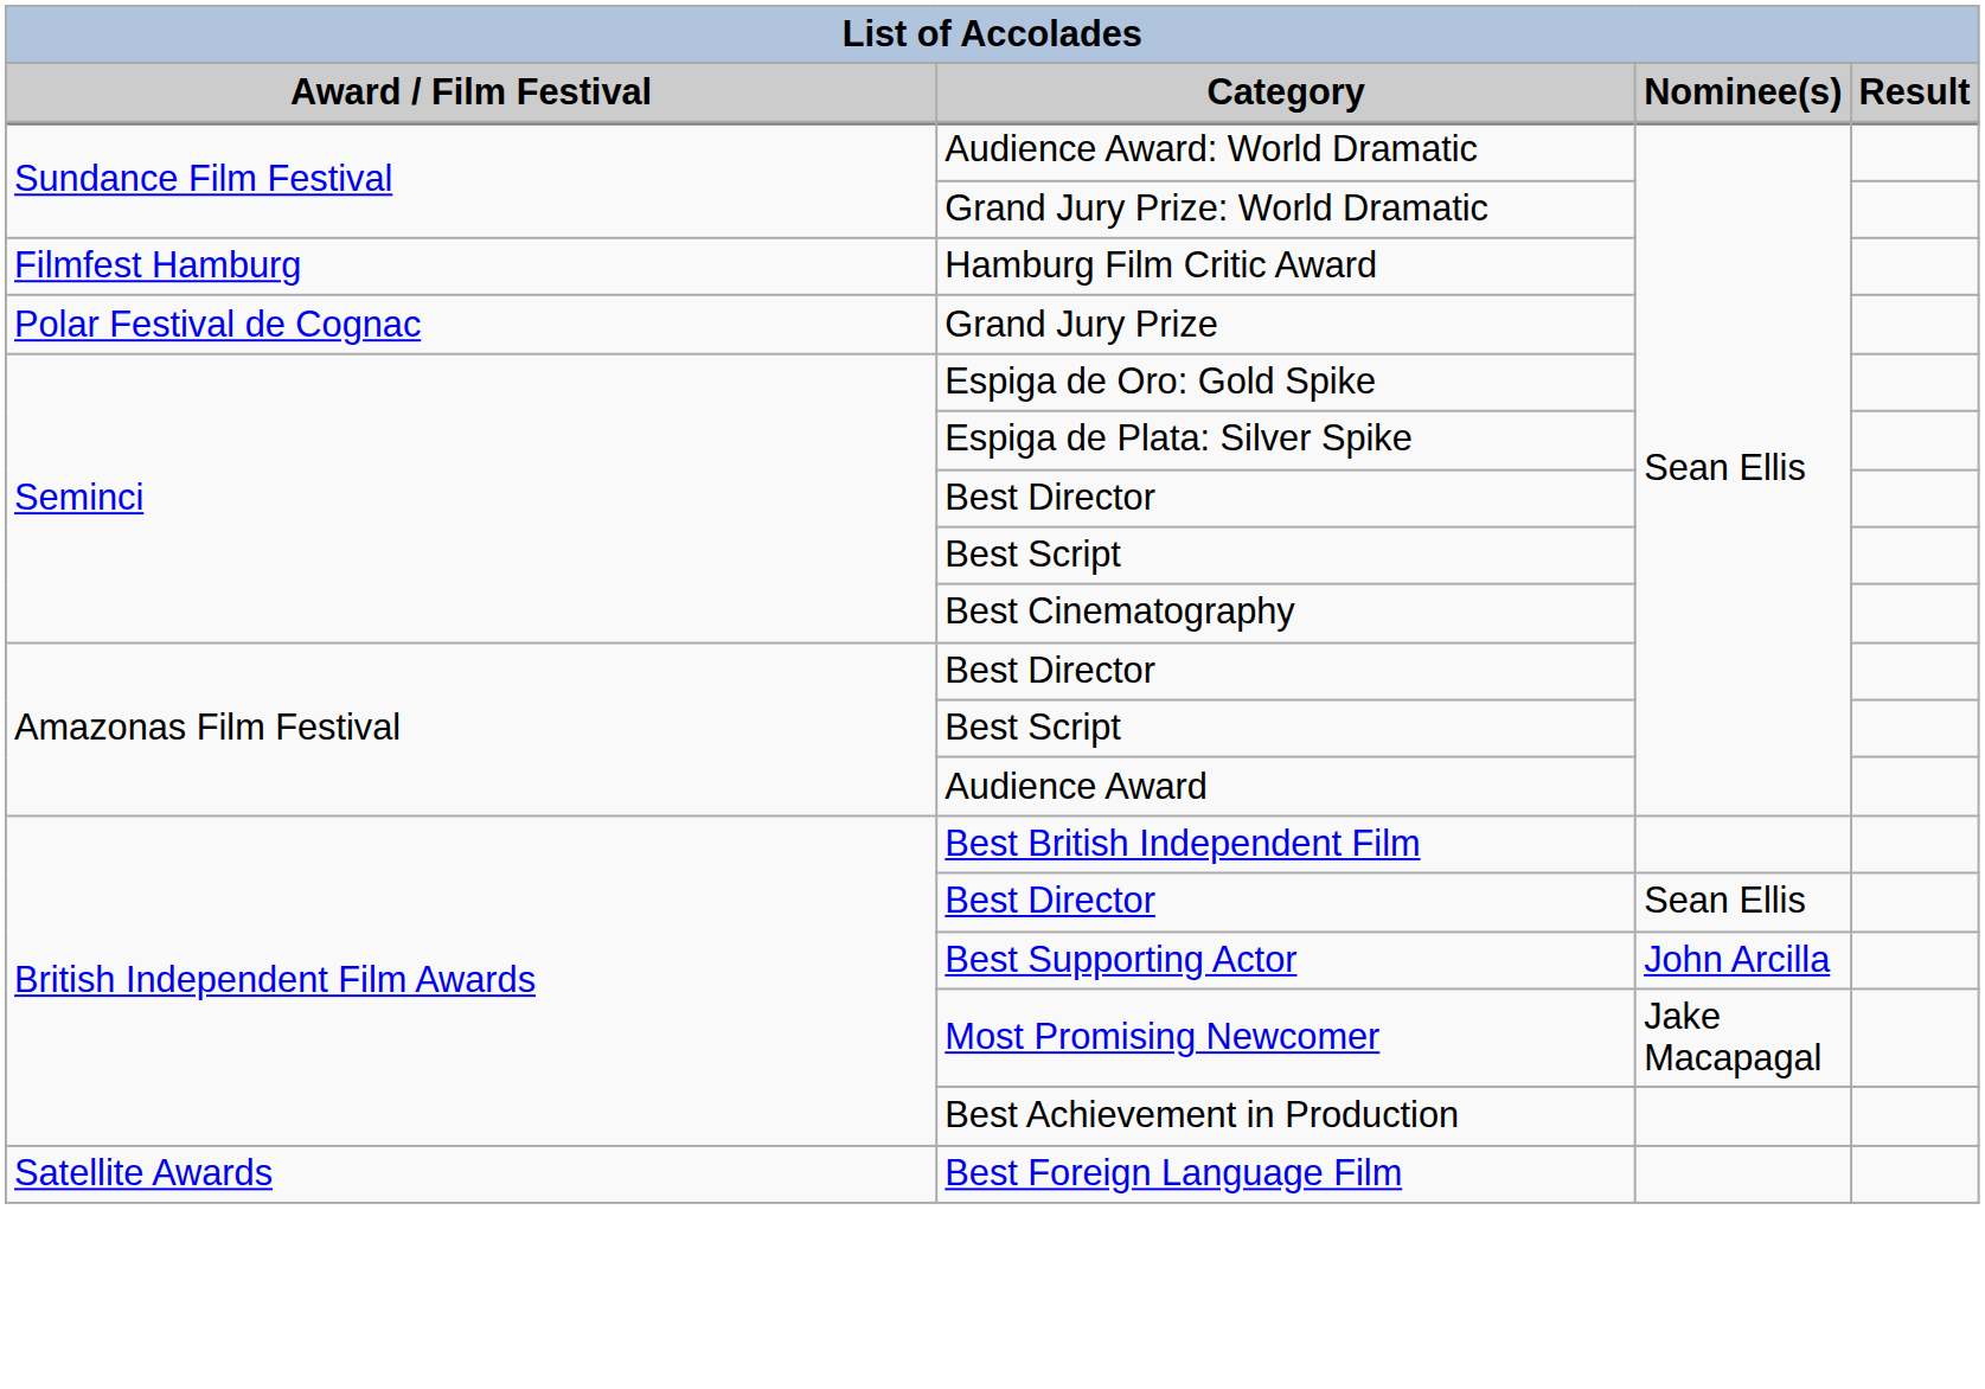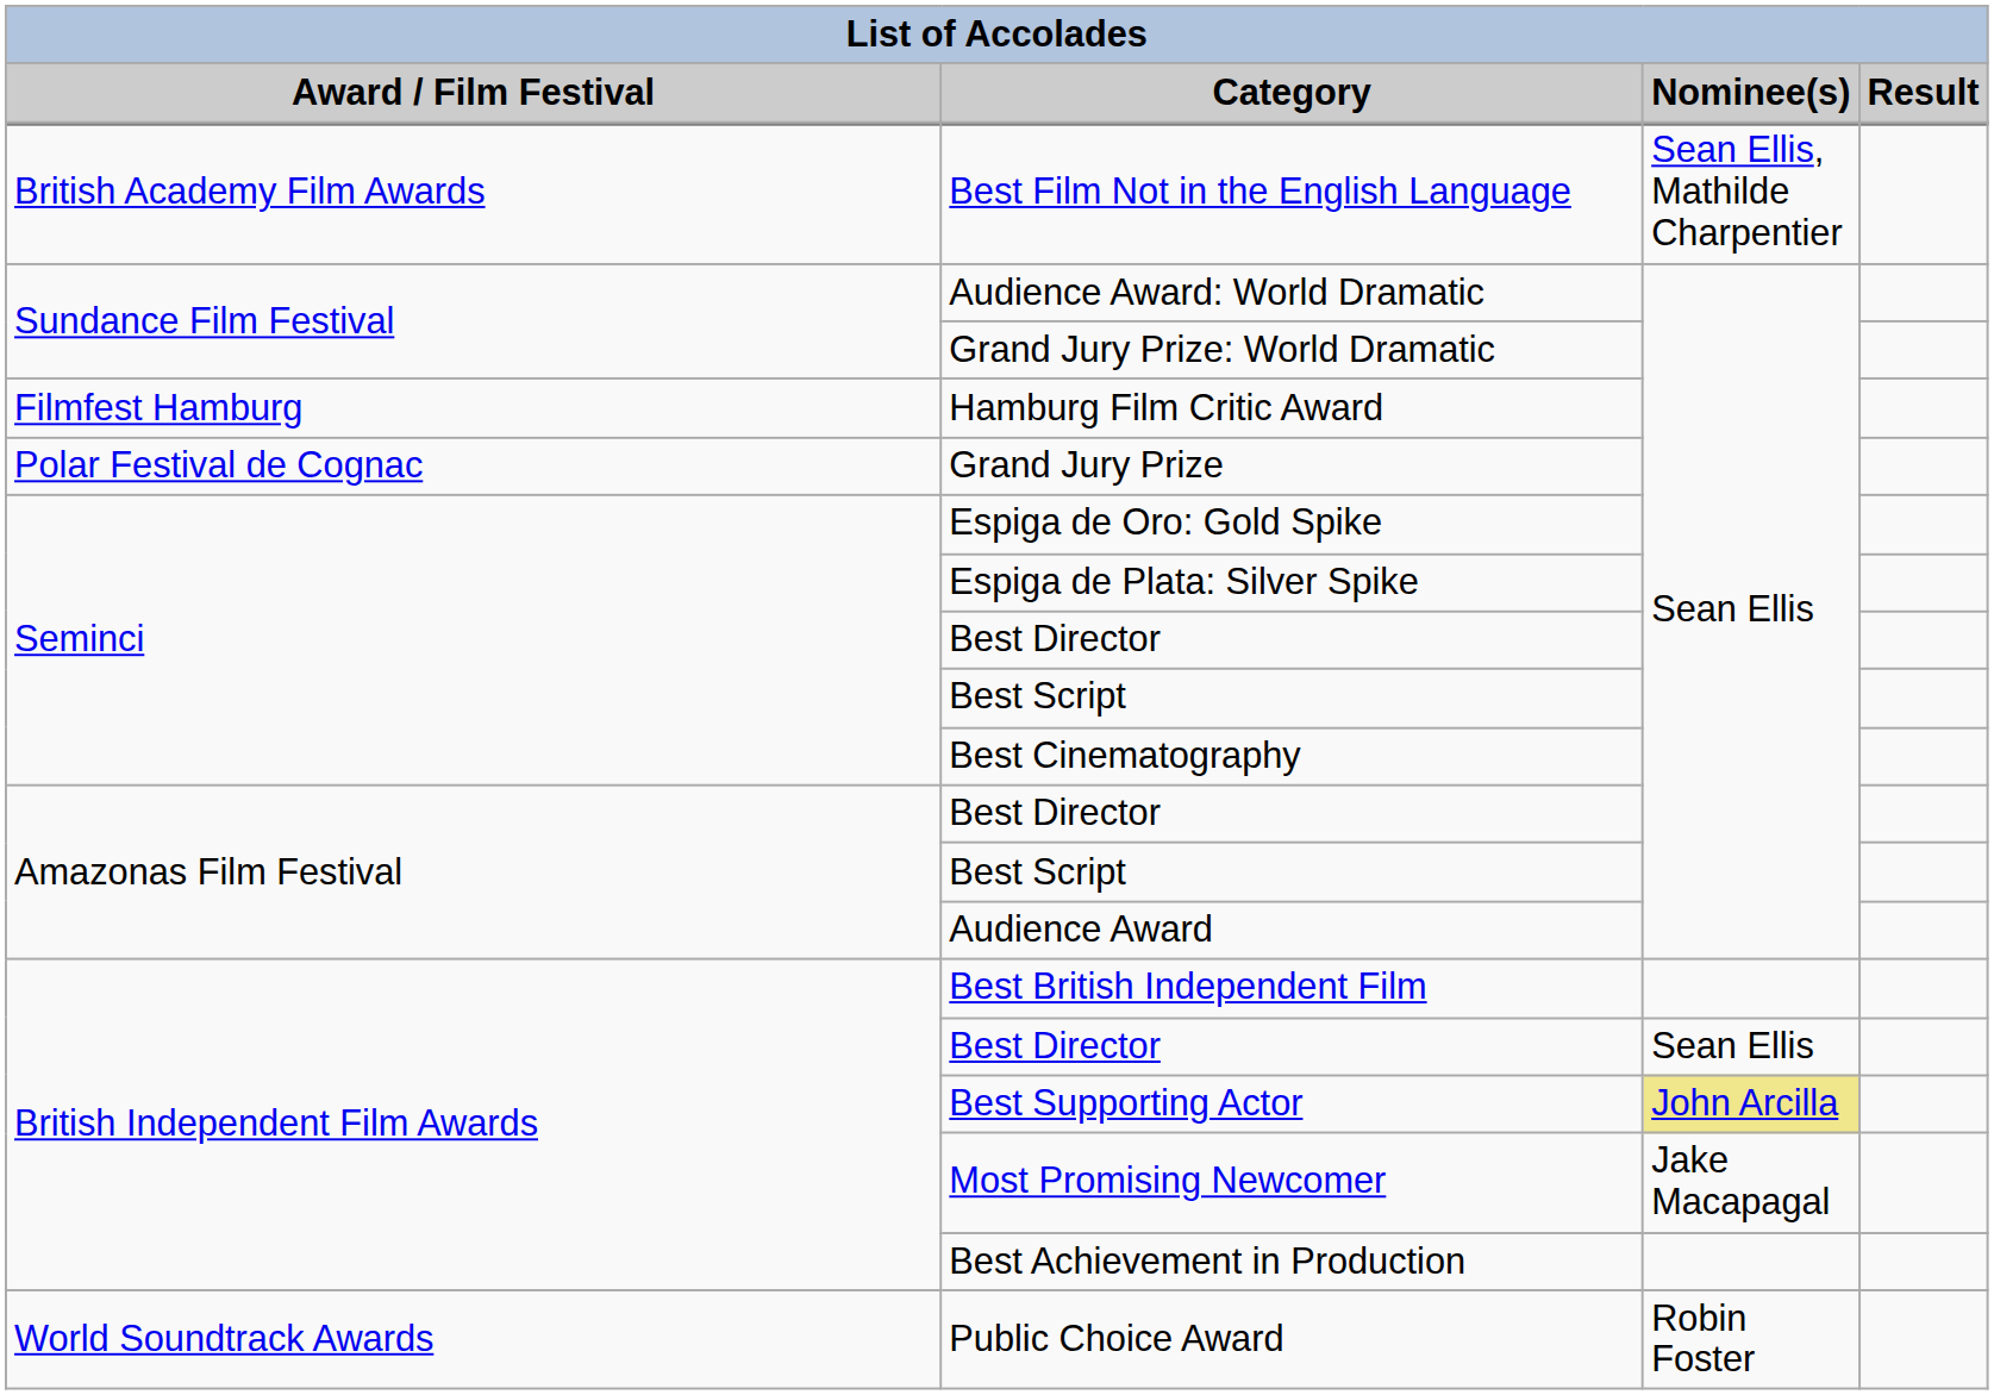+ row: British Academy Film Awards | Best Film Not in the English Language | Sean Ellis, Mathilde Charpentier
Best Supporting Actor | Nominee(s): no background -> khaki background
- row: Satellite Awards | Best Foreign Language Film
+ row: World Soundtrack Awards | Public Choice Award | Robin Foster
